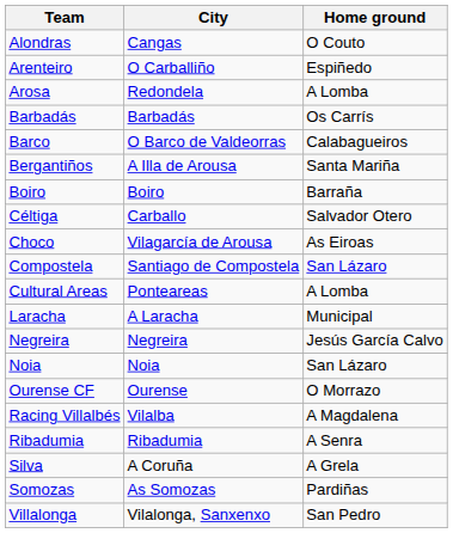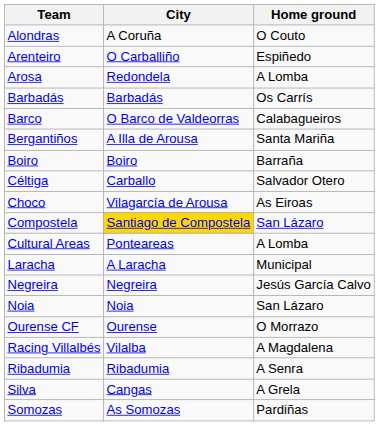Alondras | City: Cangas -> A Coruña
Compostela | City: no background -> gold background
Silva | City: A Coruña -> Cangas
- row: Villalonga | Vilalonga, Sanxenxo | San Pedro
